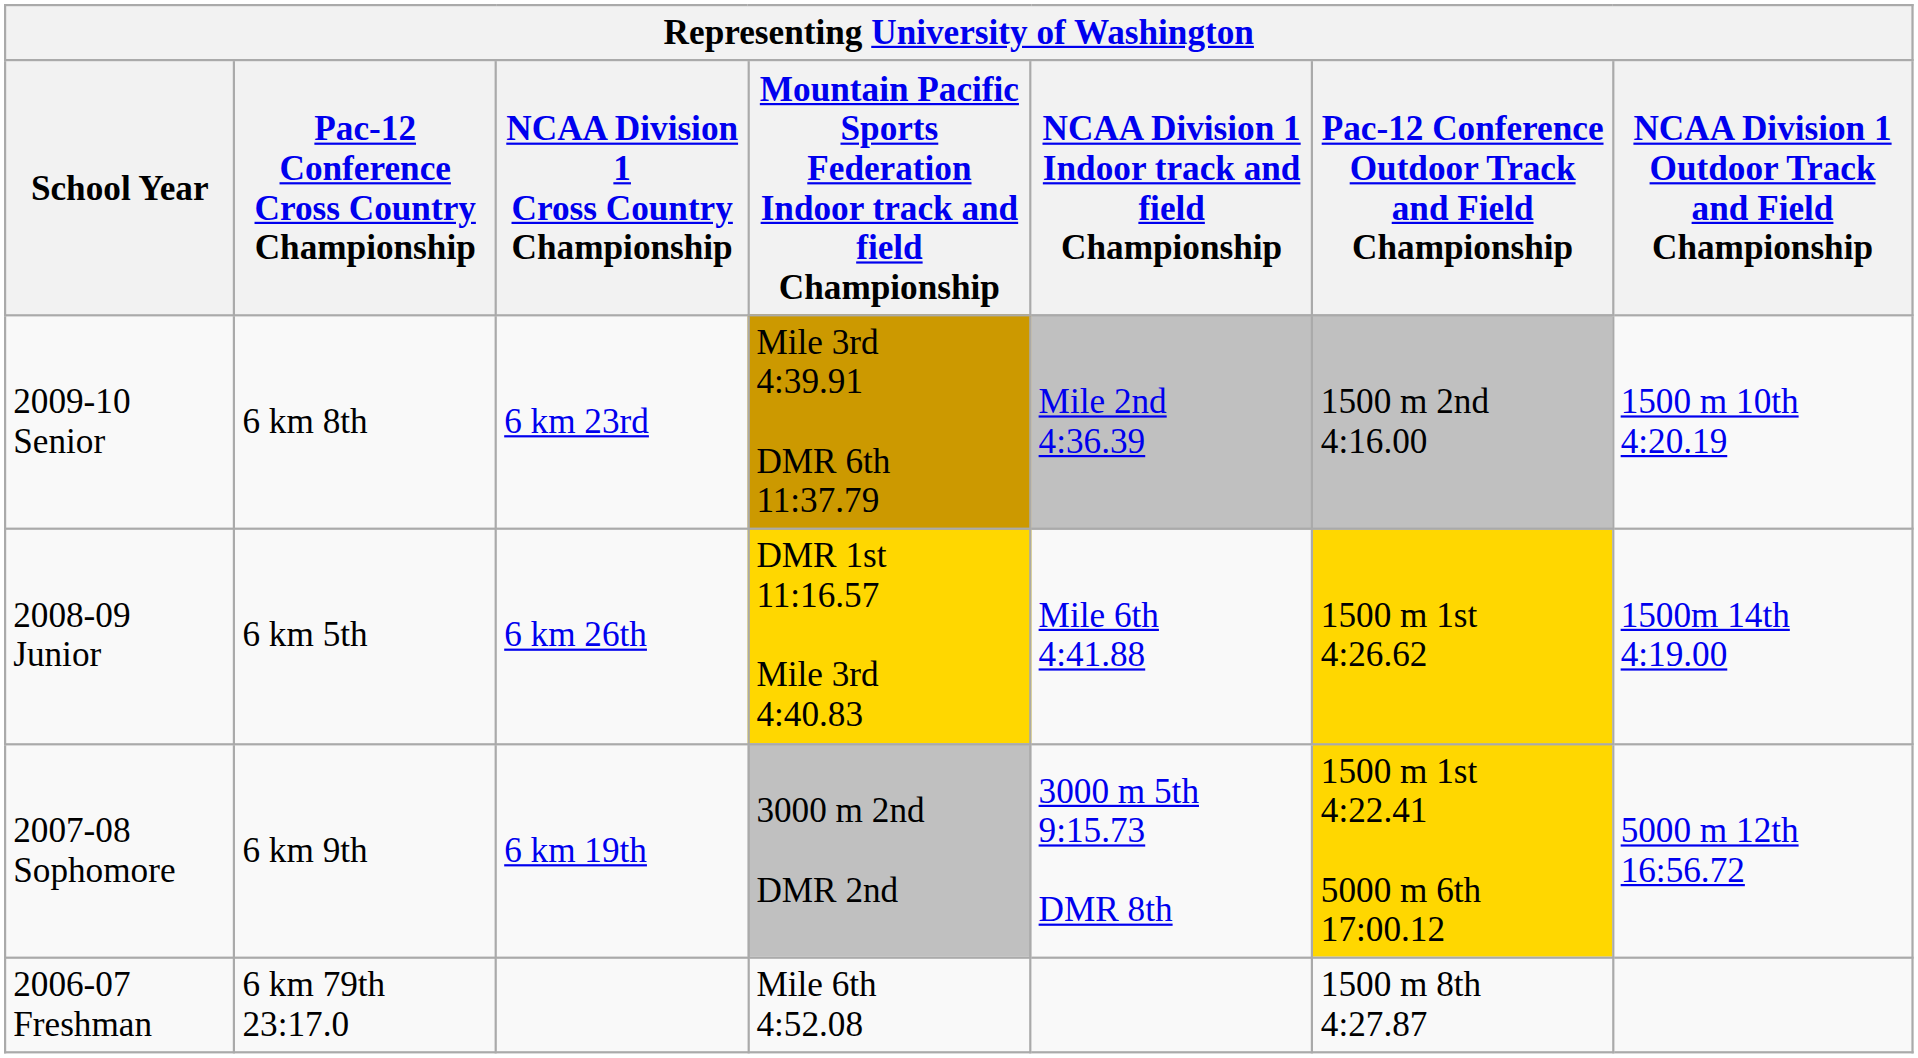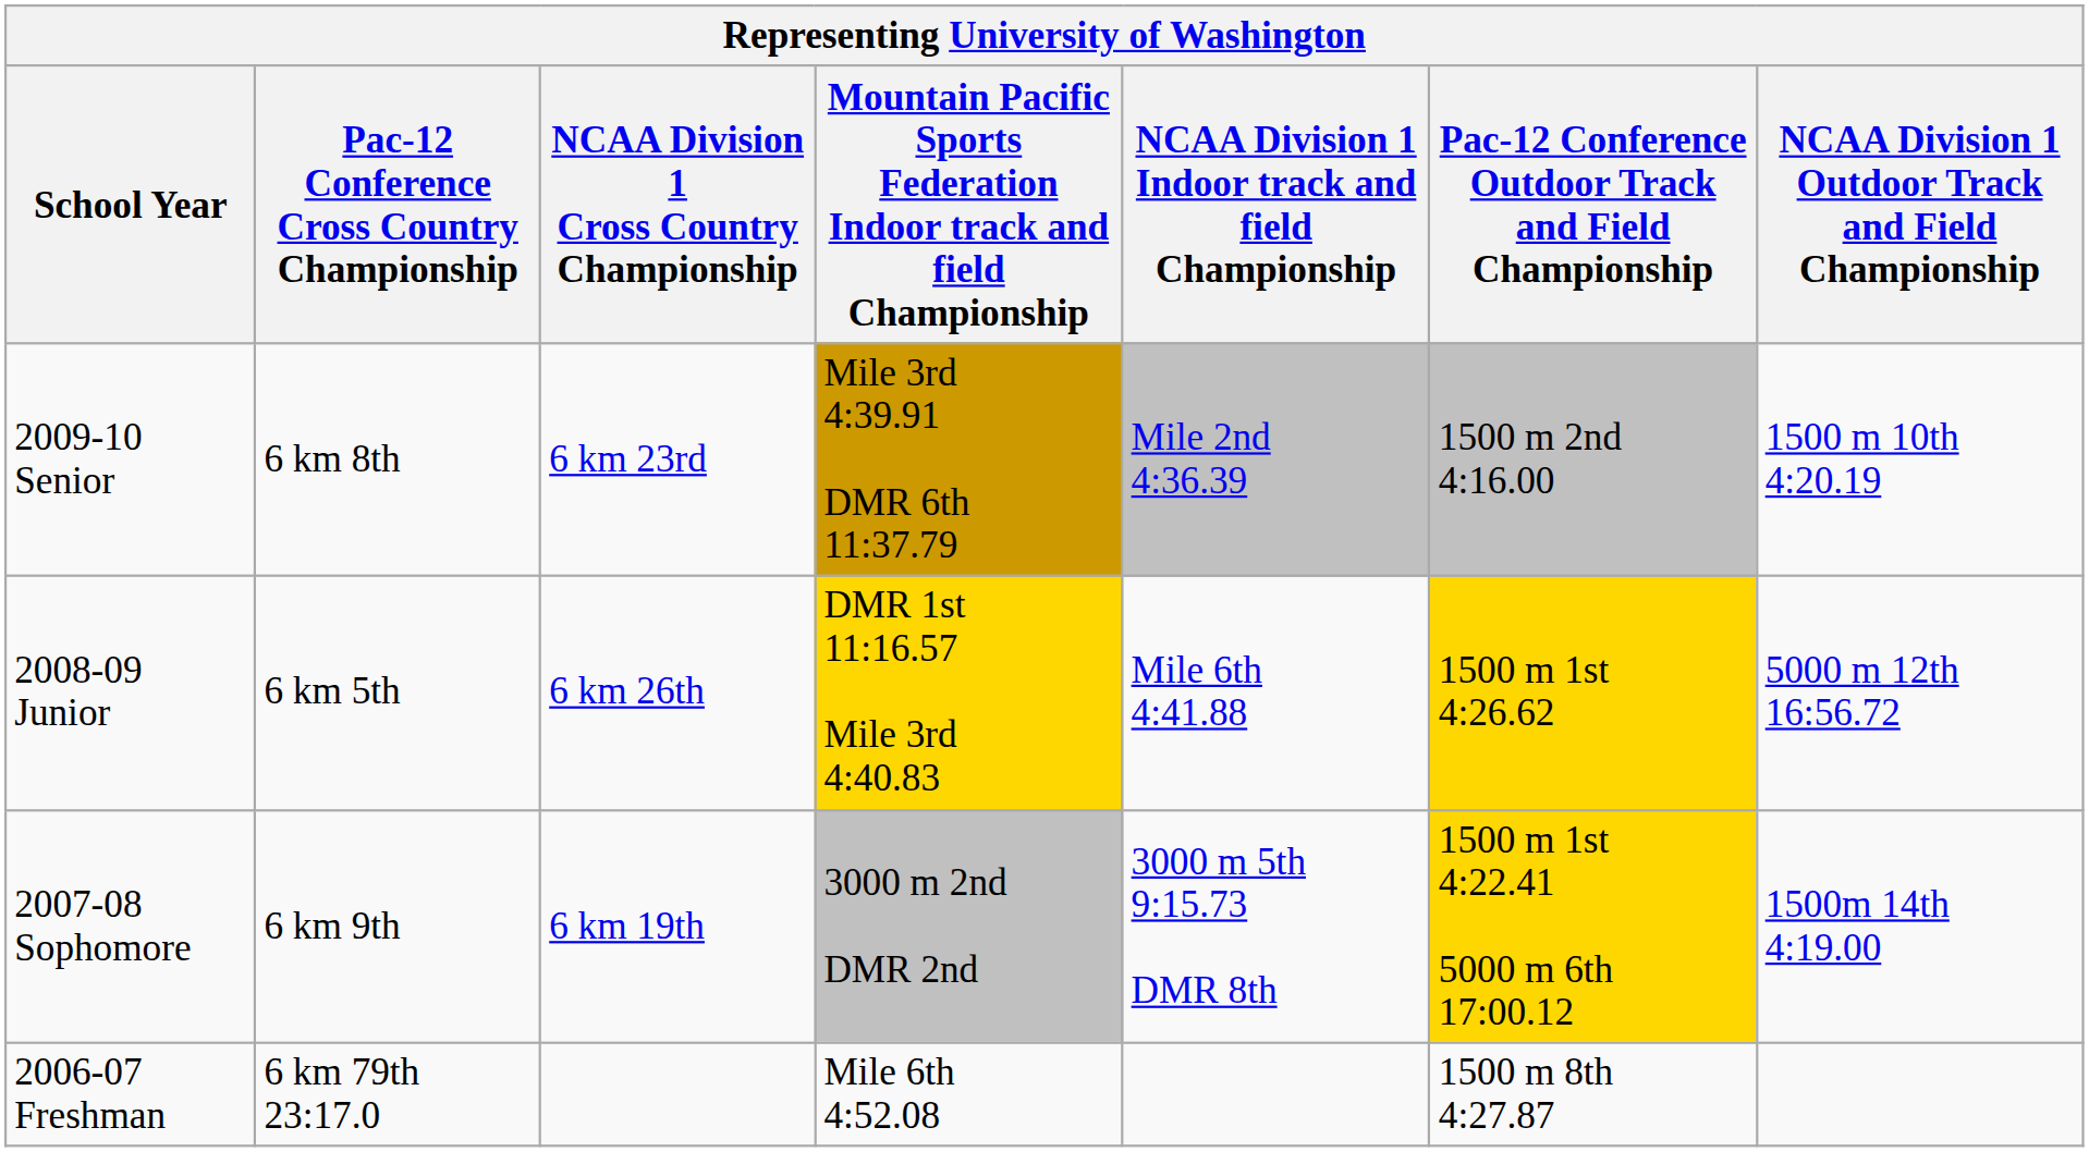2008-09 Junior | NCAA Division 1 Outdoor Track and Field Championship: 1500m 14th 4:19.00 -> 5000 m 12th 16:56.72
2007-08 Sophomore | NCAA Division 1 Outdoor Track and Field Championship: 5000 m 12th 16:56.72 -> 1500m 14th 4:19.00
